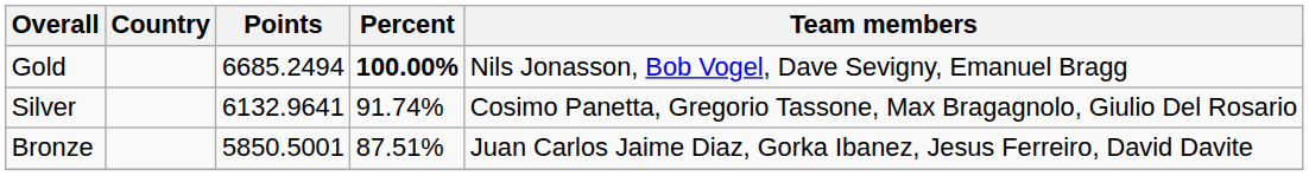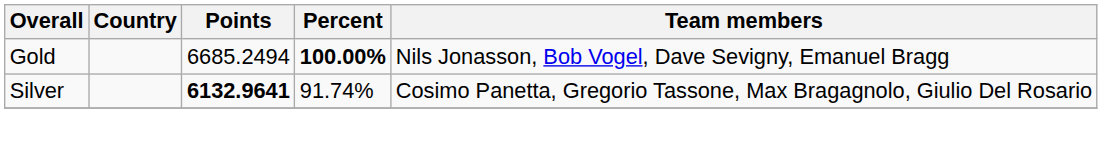Silver | Points: normal -> bold
- row: Bronze | 5850.5001 | 87.51% | Juan Carlos Jaime Diaz, Gorka Ibanez, Jesus Ferreiro, David Davite
